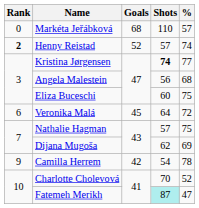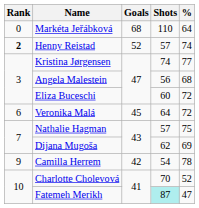Markéta Jeřábková | %: 57 -> 64
Kristina Jørgensen | Shots: bold -> normal
Eliza Buceschi | %: 75 -> 72
